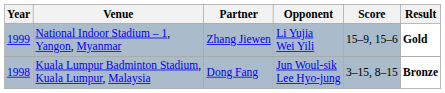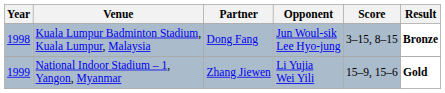rows swapped: National Indoor Stadium – 1, Yangon, Myanmar <-> Kuala Lumpur Badminton Stadium, Kuala Lumpur, Malaysia
